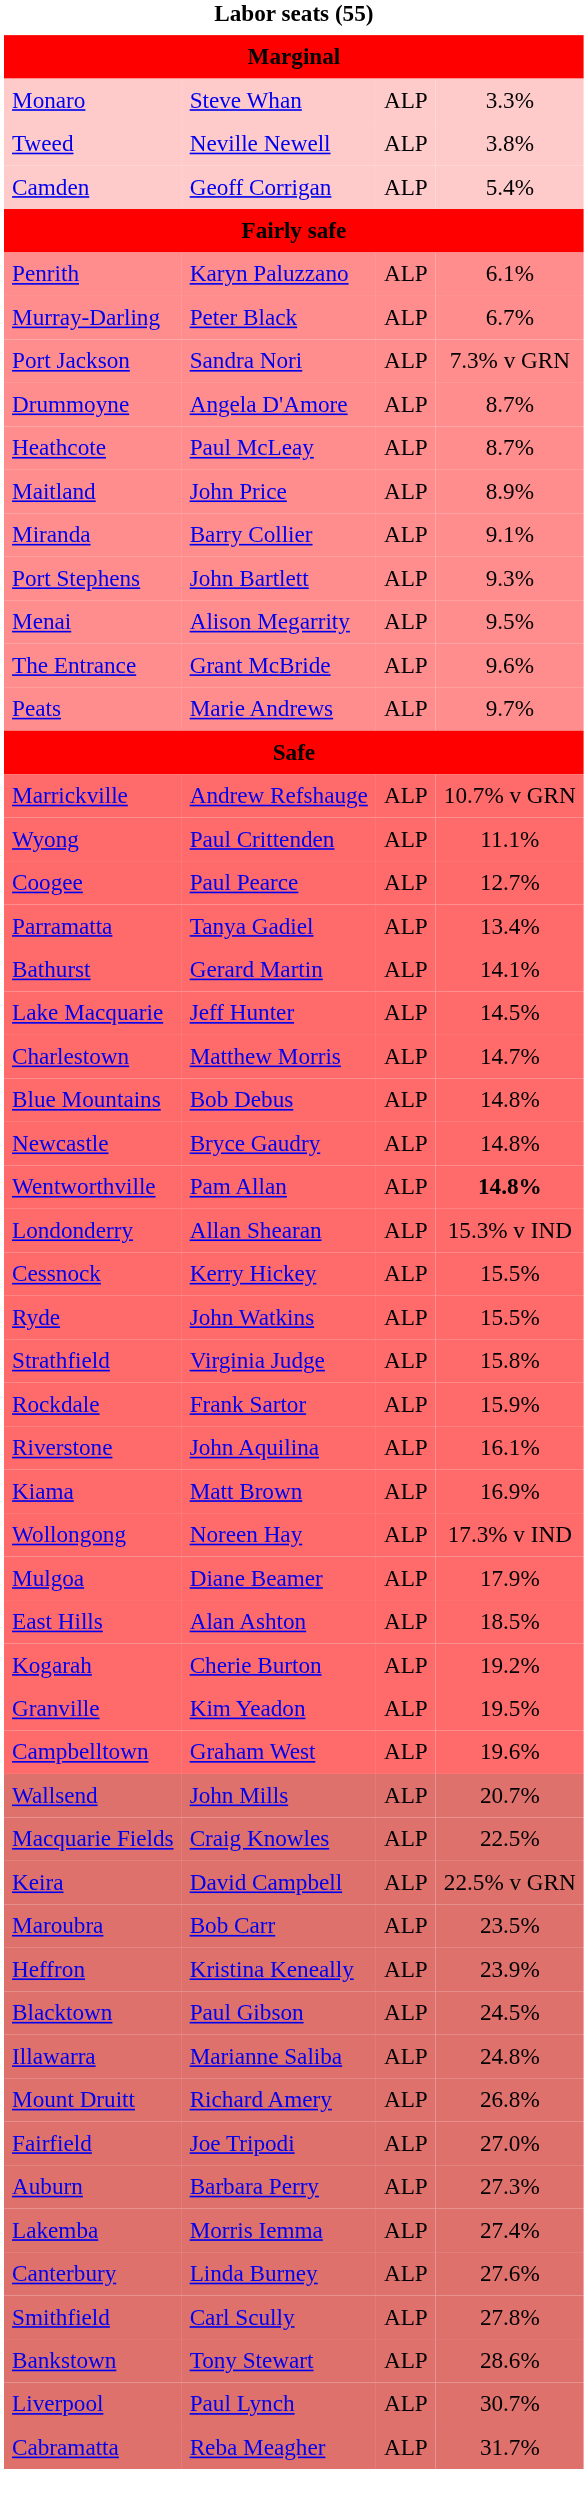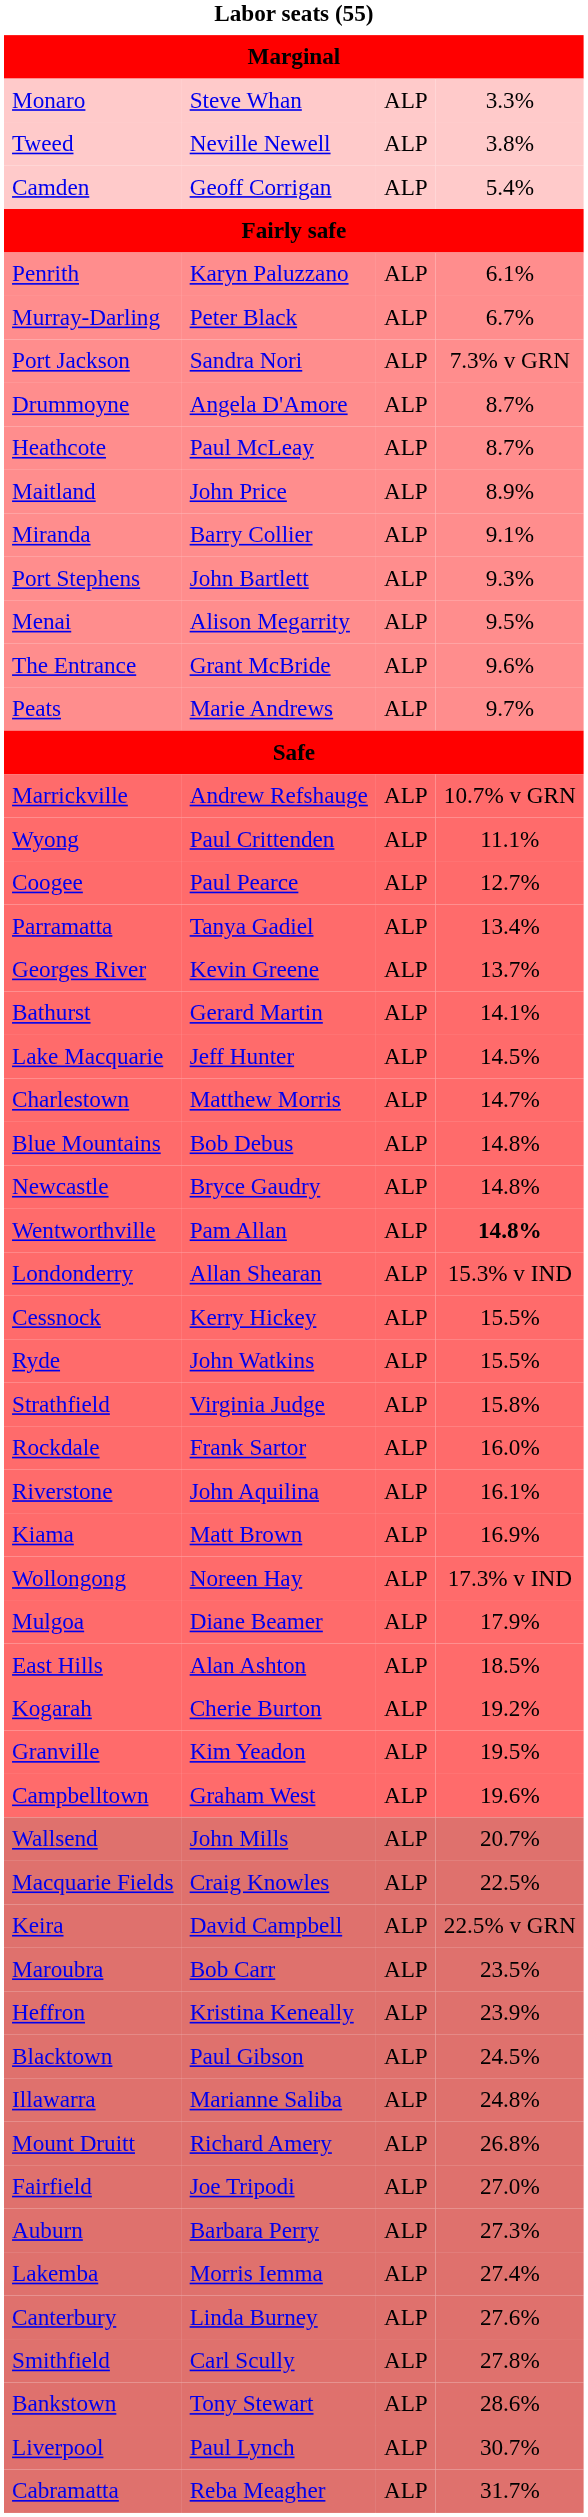+ row: Georges River | Kevin Greene | ALP | 13.7%
Rockdale | column 4: 15.9% -> 16.0%
